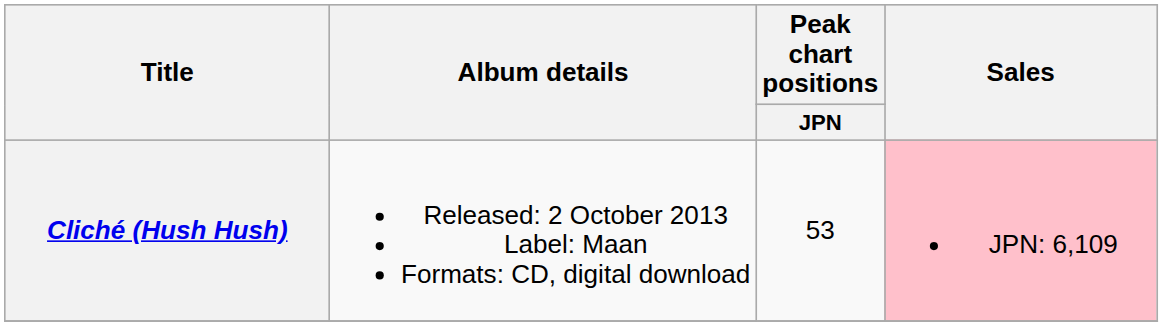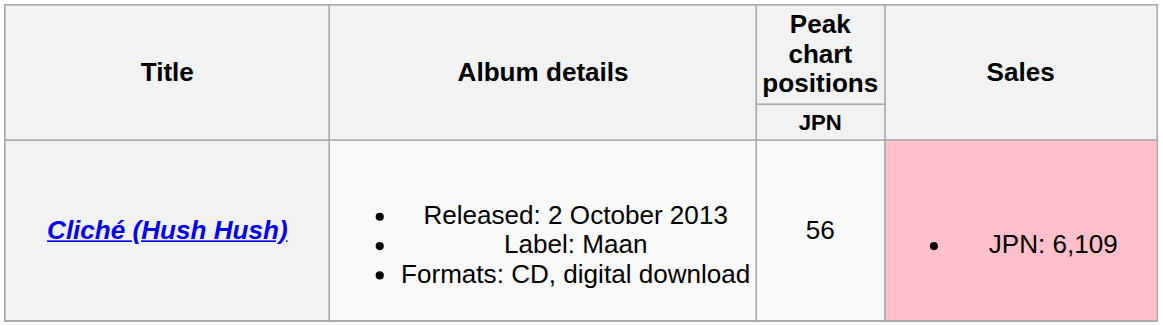Cliché (Hush Hush) | Peak chart positions / JPN: 53 -> 56
